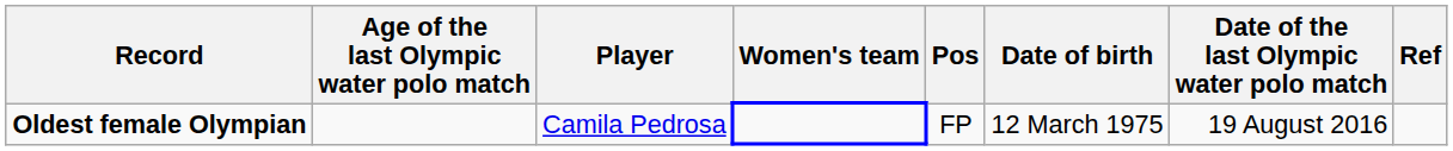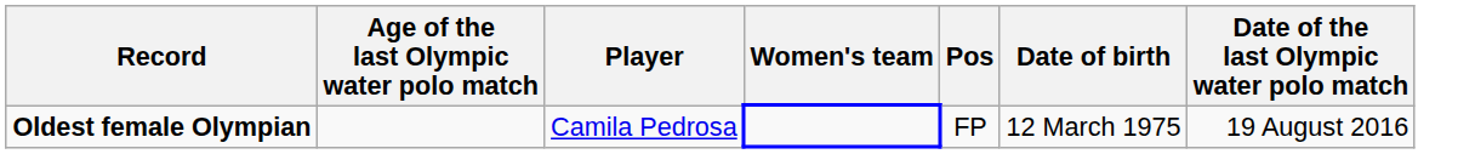- column: Ref
